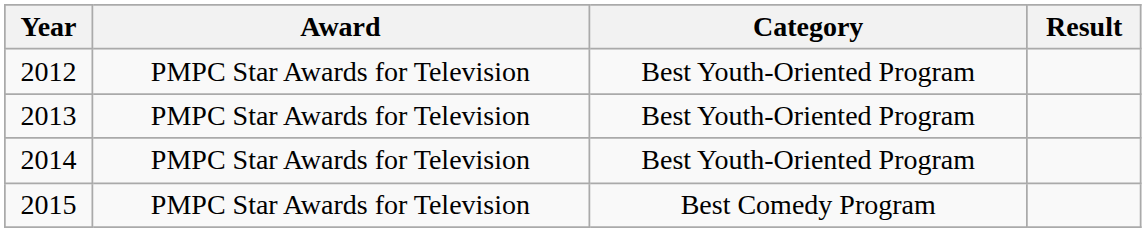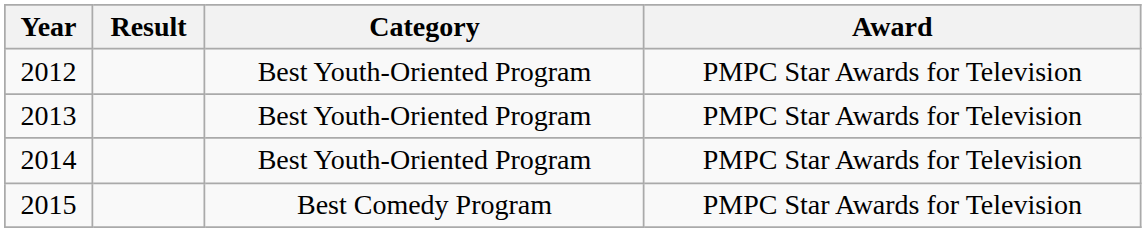columns swapped: Award <-> Result
